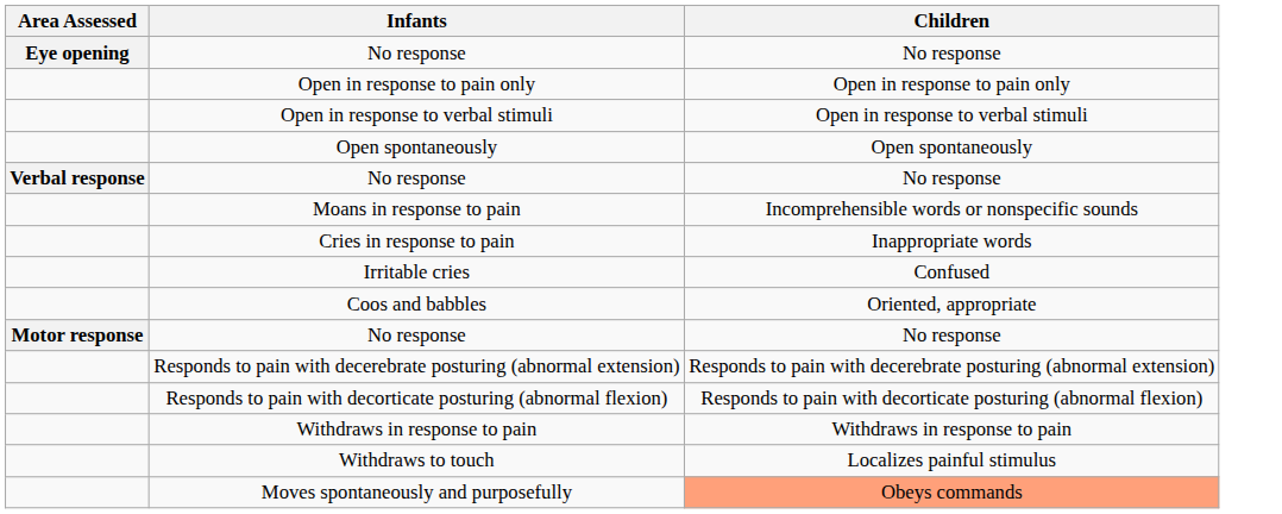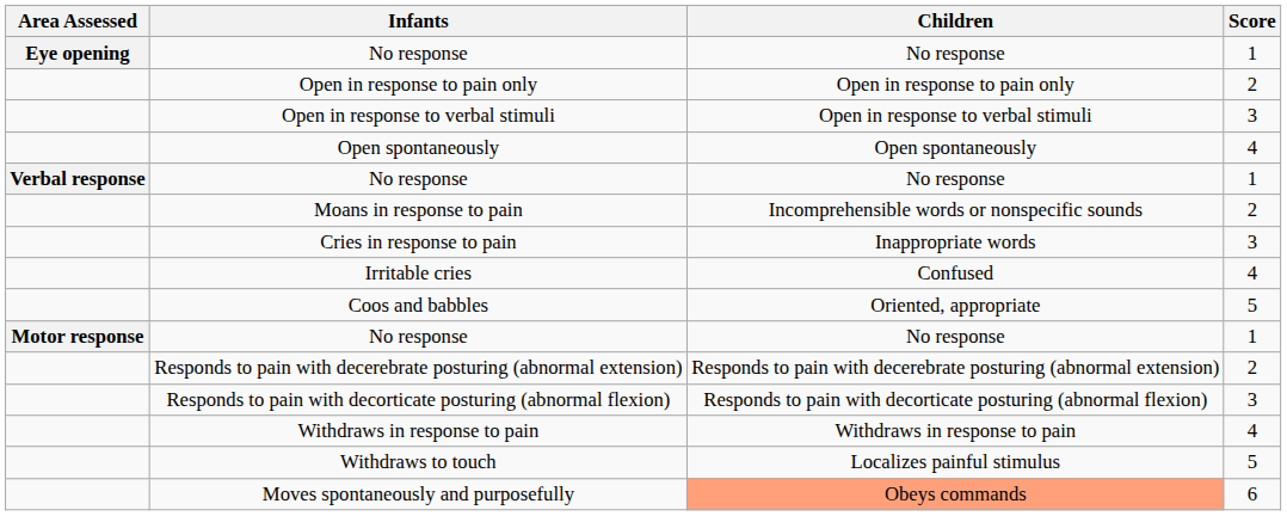+ column: Score | 1 | 2 | 3 | 4 | 1 | 2 | 3 | 4 | 5 | 1 | 2 | 3 | 4 | 5 | 6
